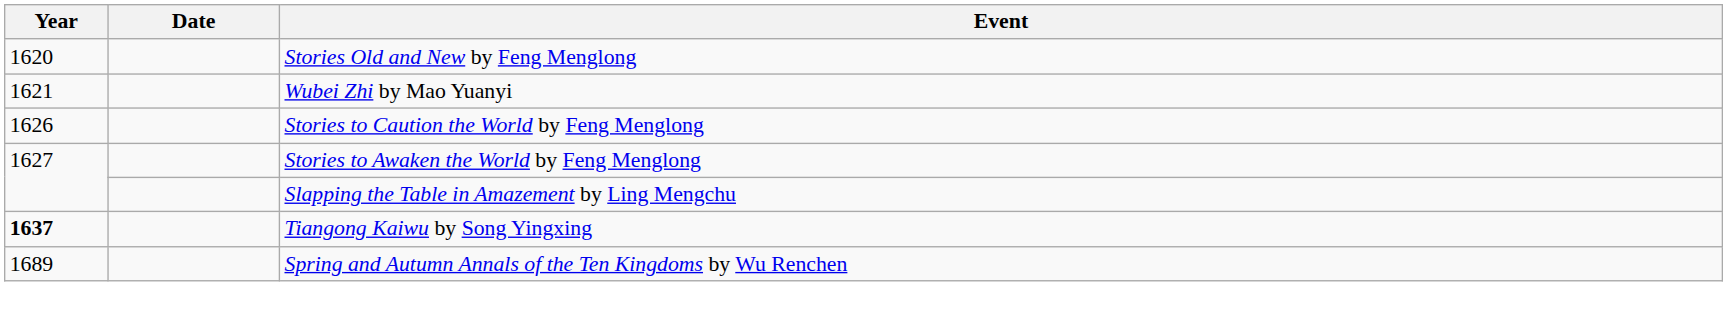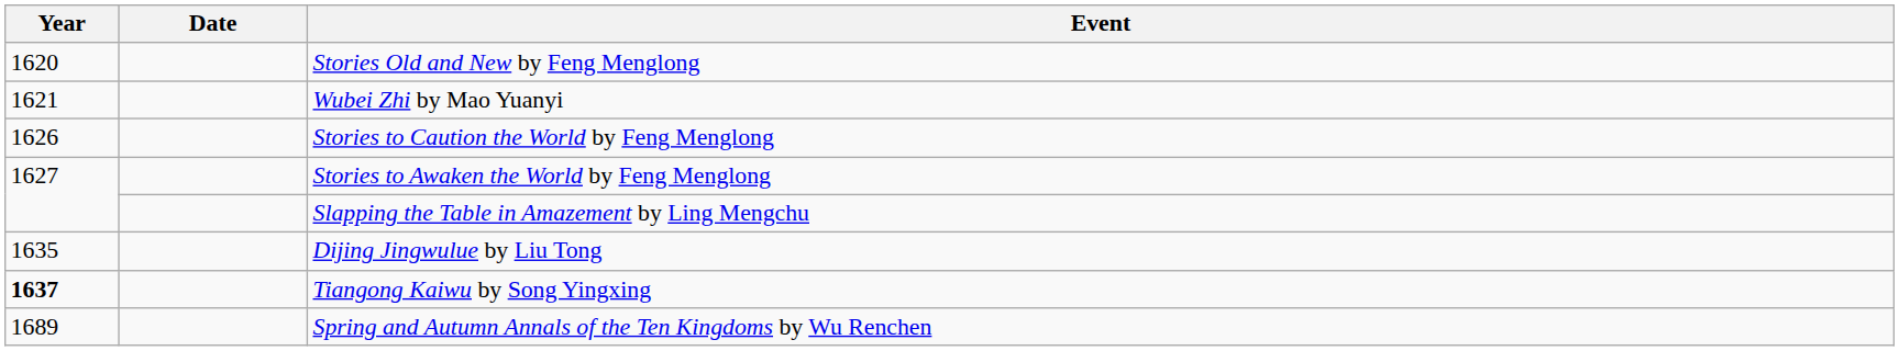+ row: 1635 | Dijing Jingwulue by Liu Tong
